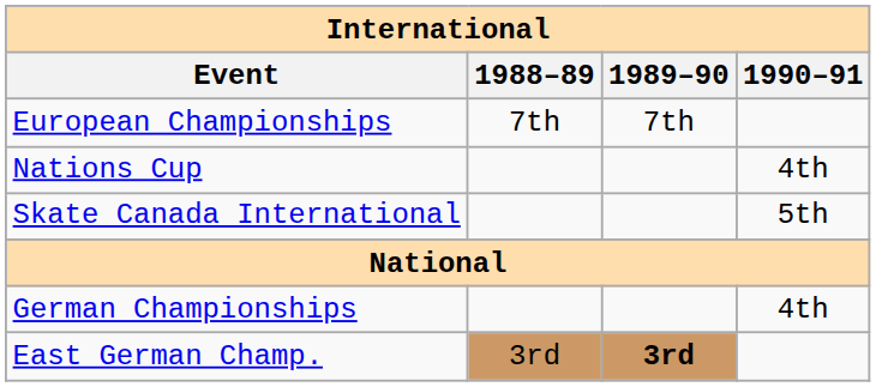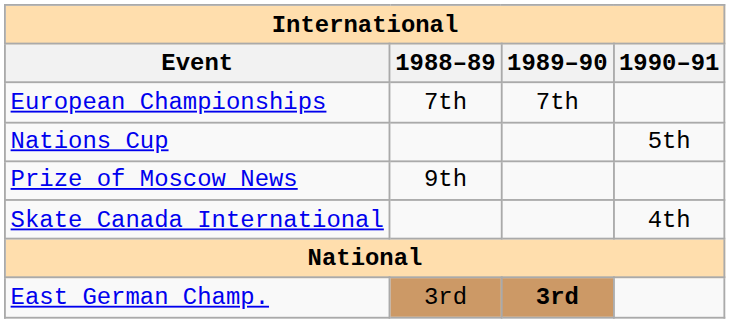Nations Cup | 1990–91: 4th -> 5th
+ row: Prize of Moscow News | 9th
Skate Canada International | 1990–91: 5th -> 4th
- row: German Championships | 4th
